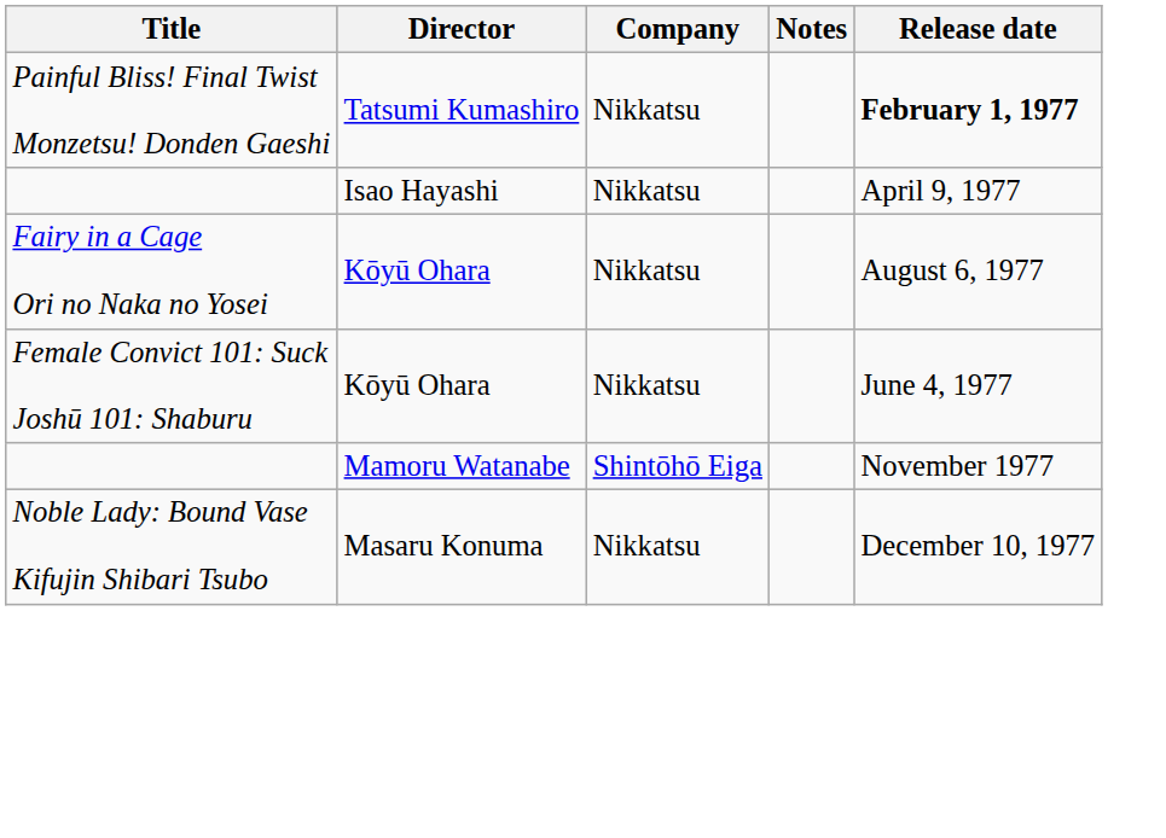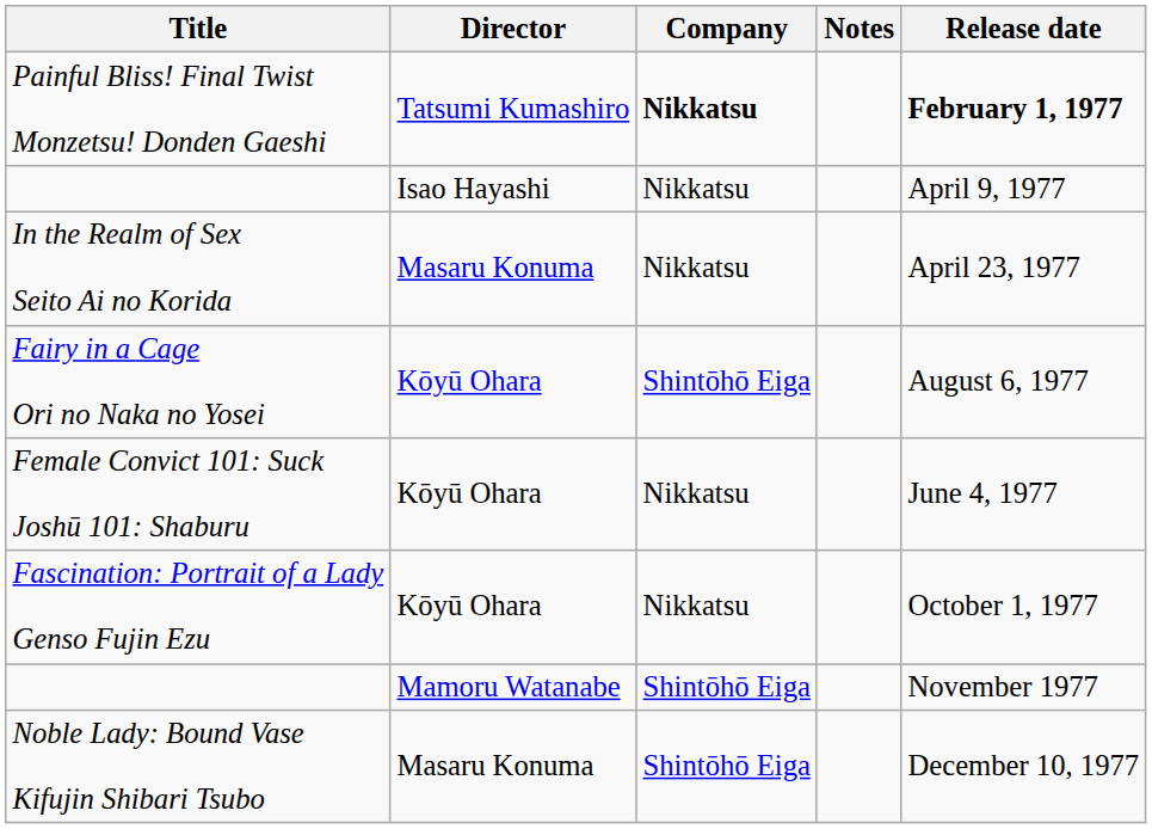Painful Bliss! Final Twist Monzetsu! Donden Gaeshi | Company: normal -> bold
+ row: In the Realm of Sex Seito Ai no Korida | Masaru Konuma | Nikkatsu | April 23, 1977
Fairy in a Cage Ori no Naka no Yosei | Company: Nikkatsu -> Shintōhō Eiga
+ row: Fascination: Portrait of a Lady Genso Fujin Ezu | Kōyū Ohara | Nikkatsu | October 1, 1977
Noble Lady: Bound Vase Kifujin Shibari Tsubo | Company: Nikkatsu -> Shintōhō Eiga
